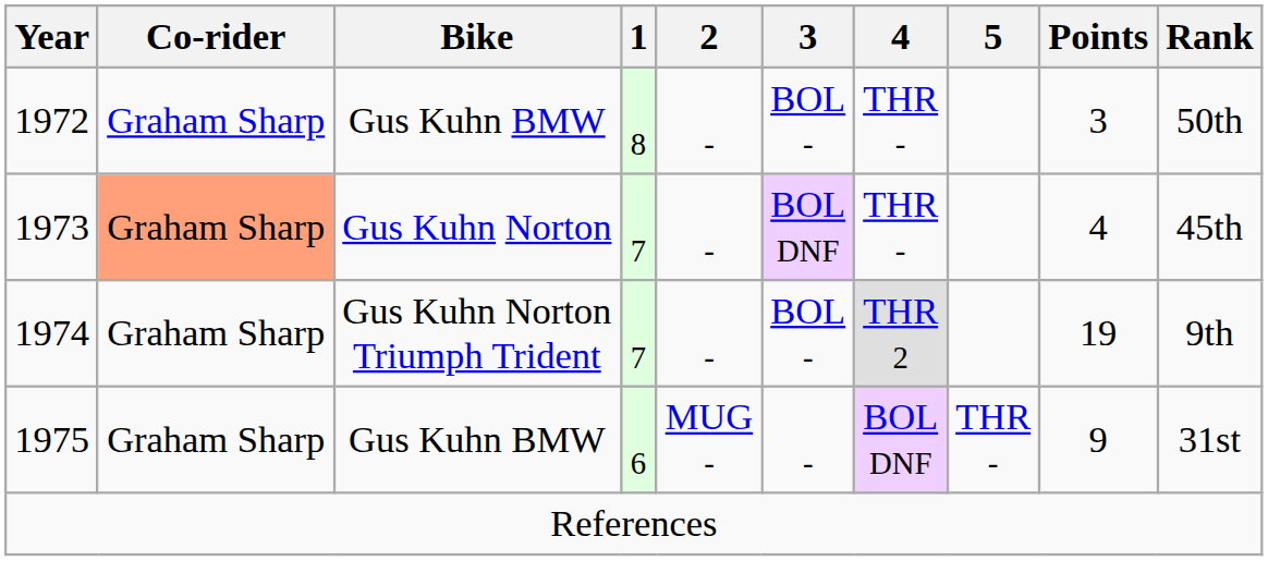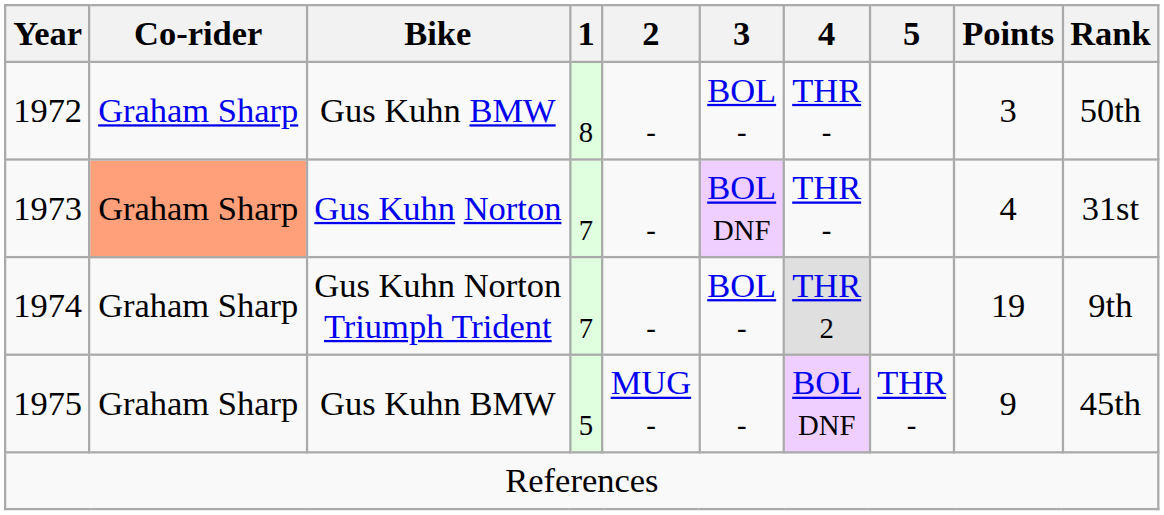1973 | Rank: 45th -> 31st
1975 | 1: 6 -> 5
1975 | Rank: 31st -> 45th
